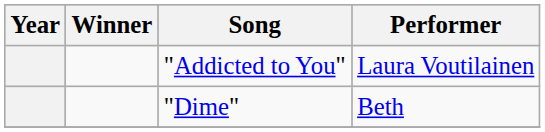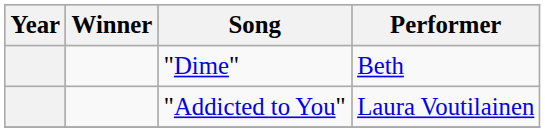rows swapped: "Addicted to You" <-> "Dime"
